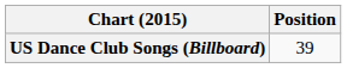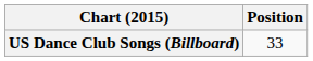US Dance Club Songs (Billboard) | Position: 39 -> 33
